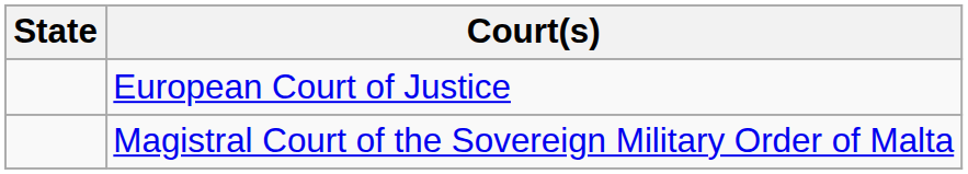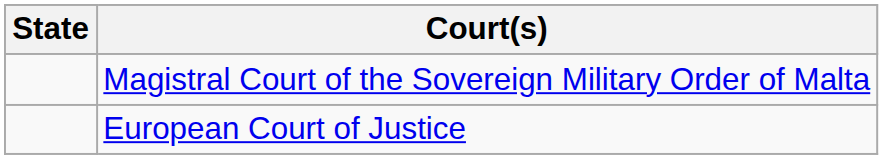rows swapped: European Court of Justice <-> Magistral Court of the Sovereign Military Order of Malta
